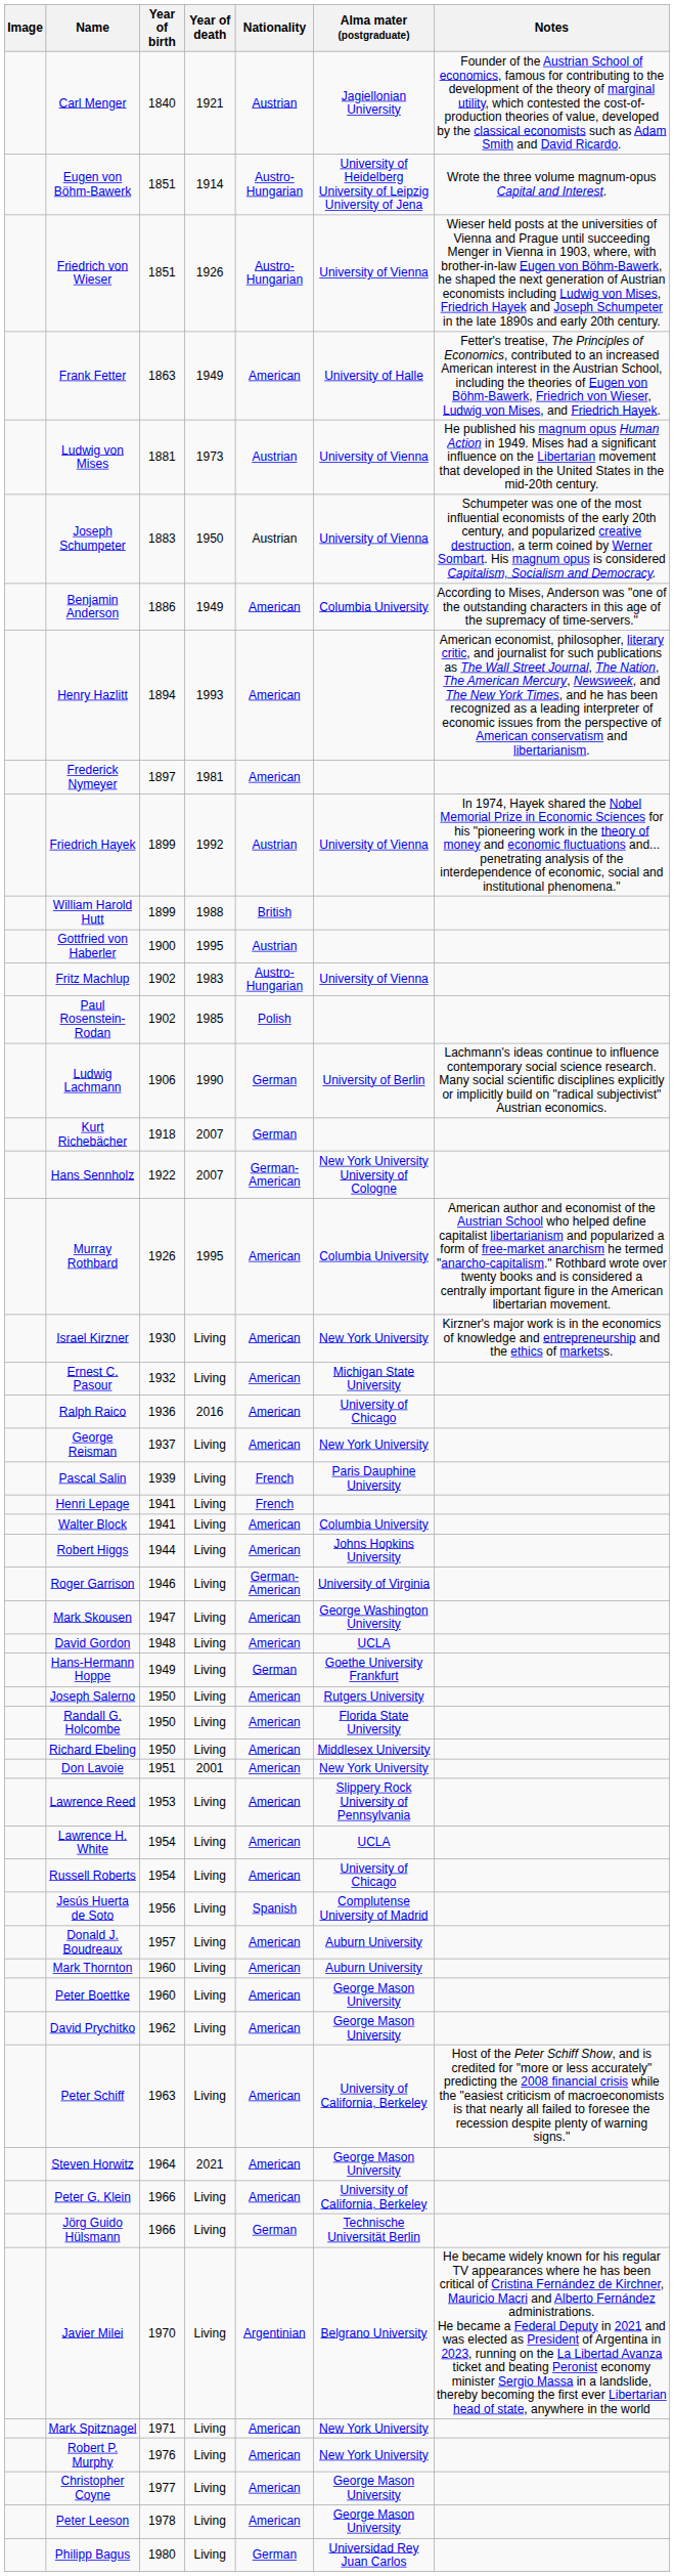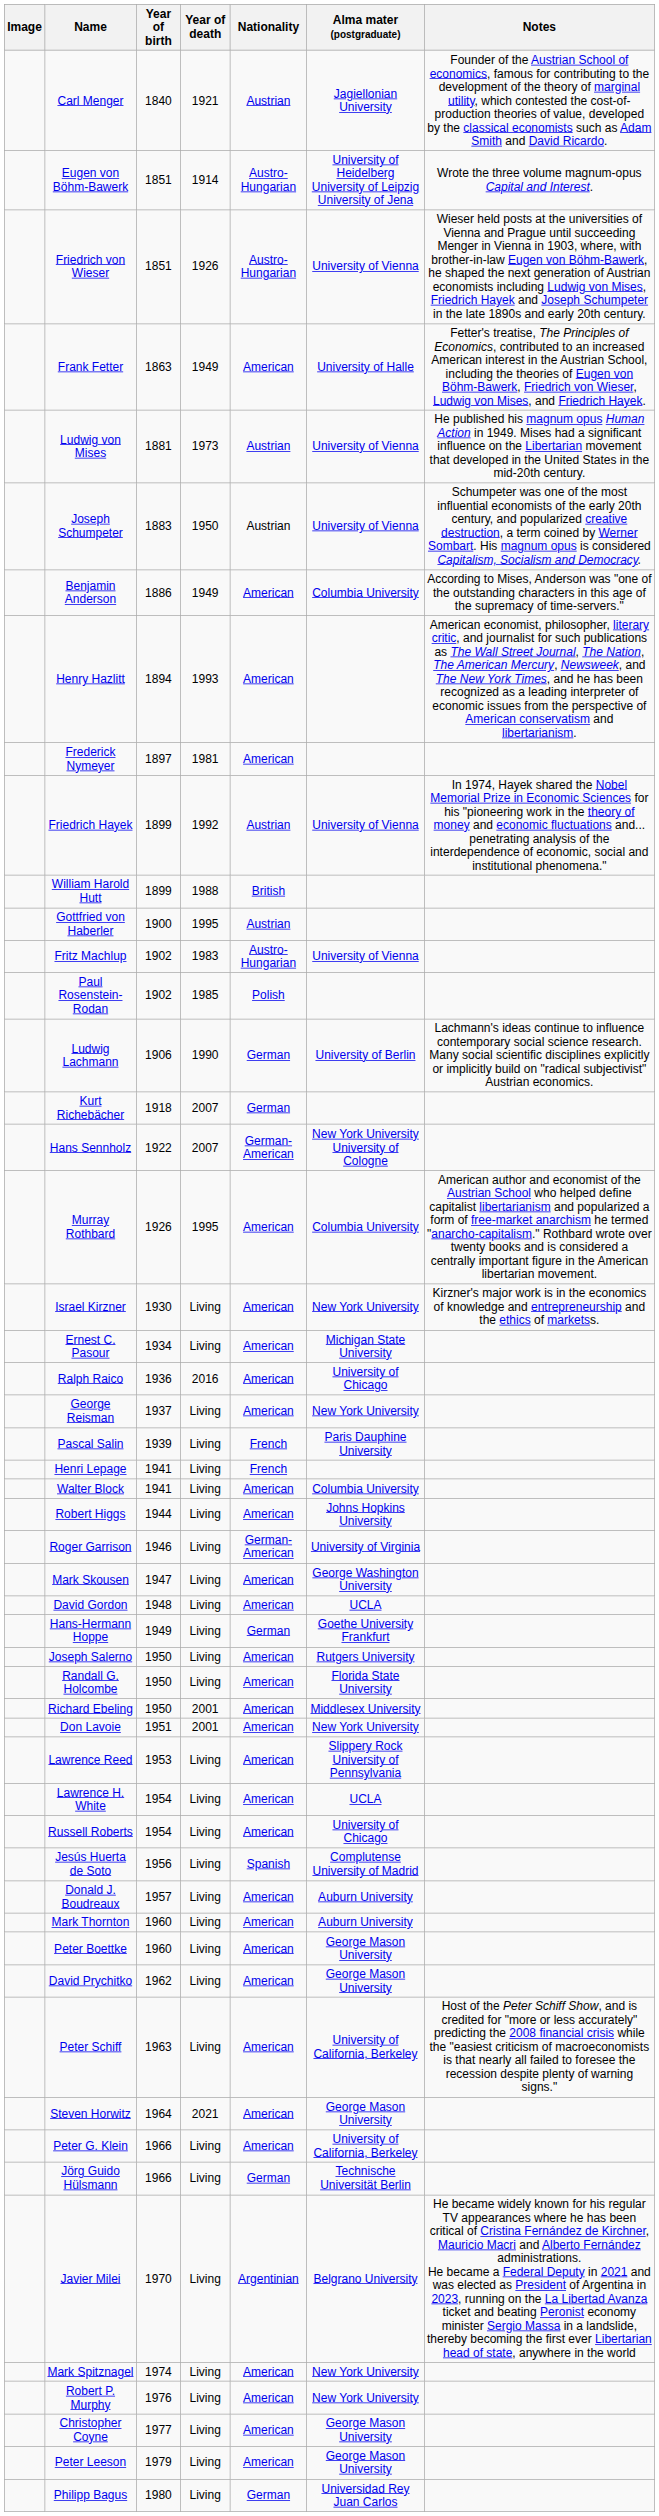Ernest C. Pasour | Year of birth: 1932 -> 1934
Richard Ebeling | Year of death: Living -> 2001
Mark Spitznagel | Year of birth: 1971 -> 1974
Peter Leeson | Year of birth: 1978 -> 1979
